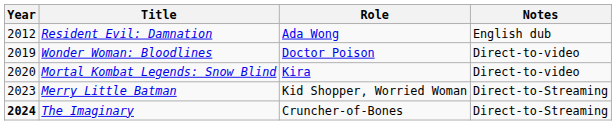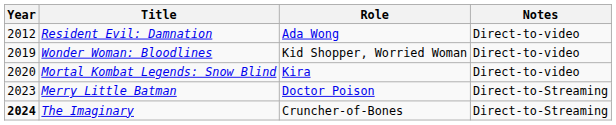Resident Evil: Damnation | Notes: English dub -> Direct-to-video
Wonder Woman: Bloodlines | Role: Doctor Poison -> Kid Shopper, Worried Woman
Merry Little Batman | Role: Kid Shopper, Worried Woman -> Doctor Poison
